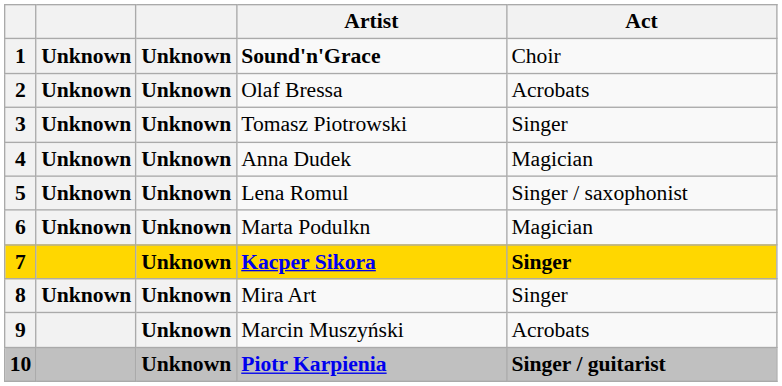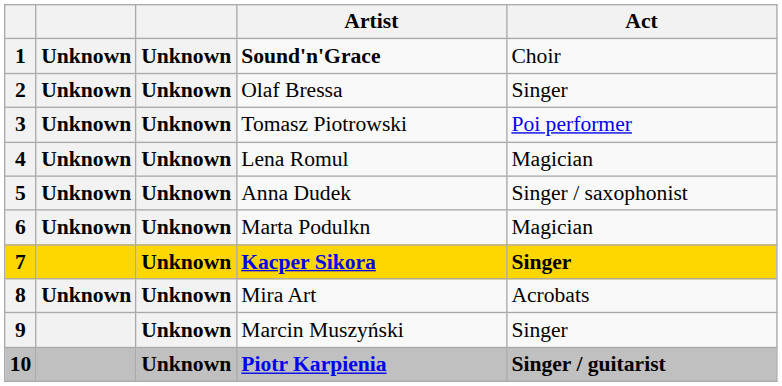2 | Act: Acrobats -> Singer
3 | Act: Singer -> Poi performer
4 | Artist: Anna Dudek -> Lena Romul
5 | Artist: Lena Romul -> Anna Dudek
8 | Act: Singer -> Acrobats
9 | Act: Acrobats -> Singer
